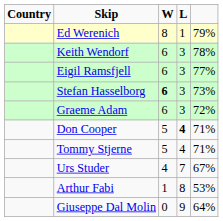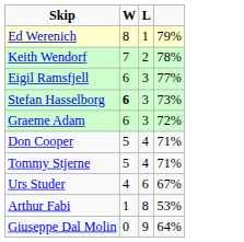- column: Country
Keith Wendorf | W: 6 -> 7
Keith Wendorf | L: 3 -> 2
Don Cooper | L: bold -> normal
Urs Studer | L: 7 -> 6
